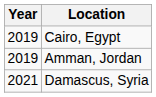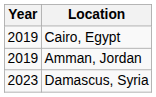Damascus, Syria | Year: 2021 -> 2023
